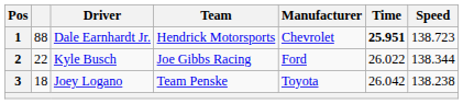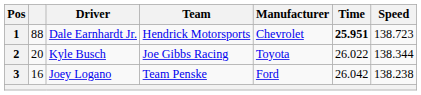2 | column 2: 22 -> 20
2 | Manufacturer: Ford -> Toyota
3 | column 2: 18 -> 16
3 | Manufacturer: Toyota -> Ford
